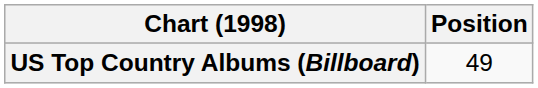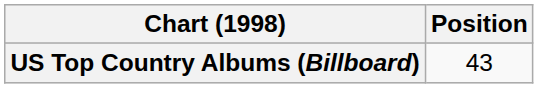US Top Country Albums (Billboard) | Position: 49 -> 43
